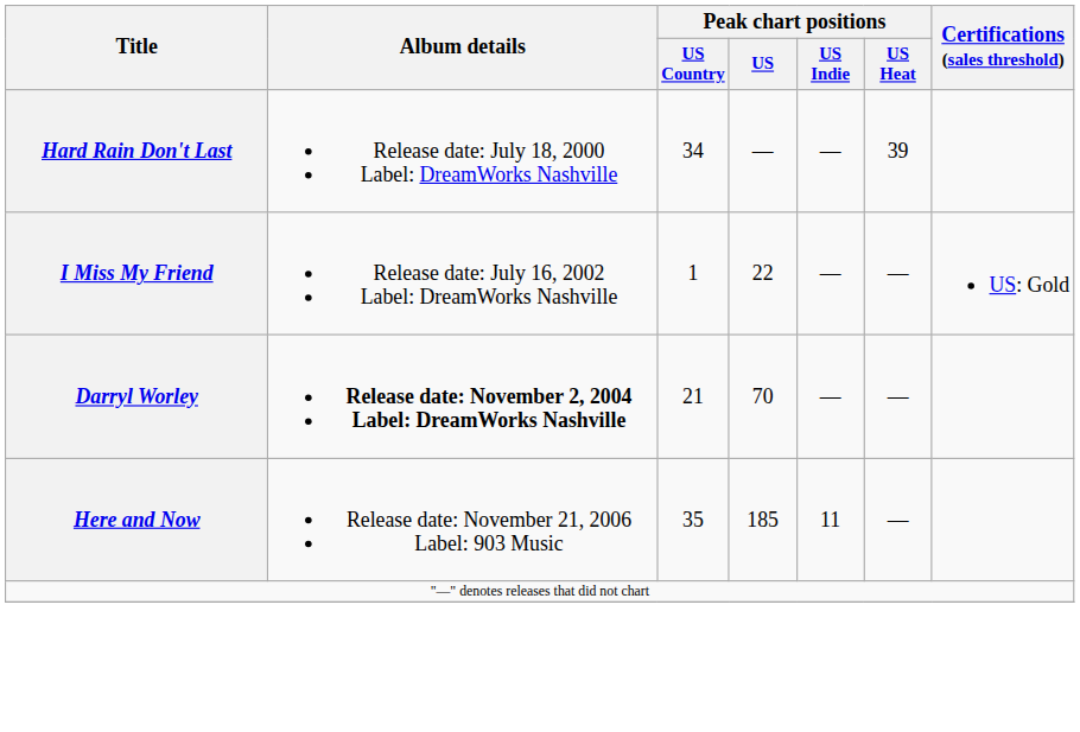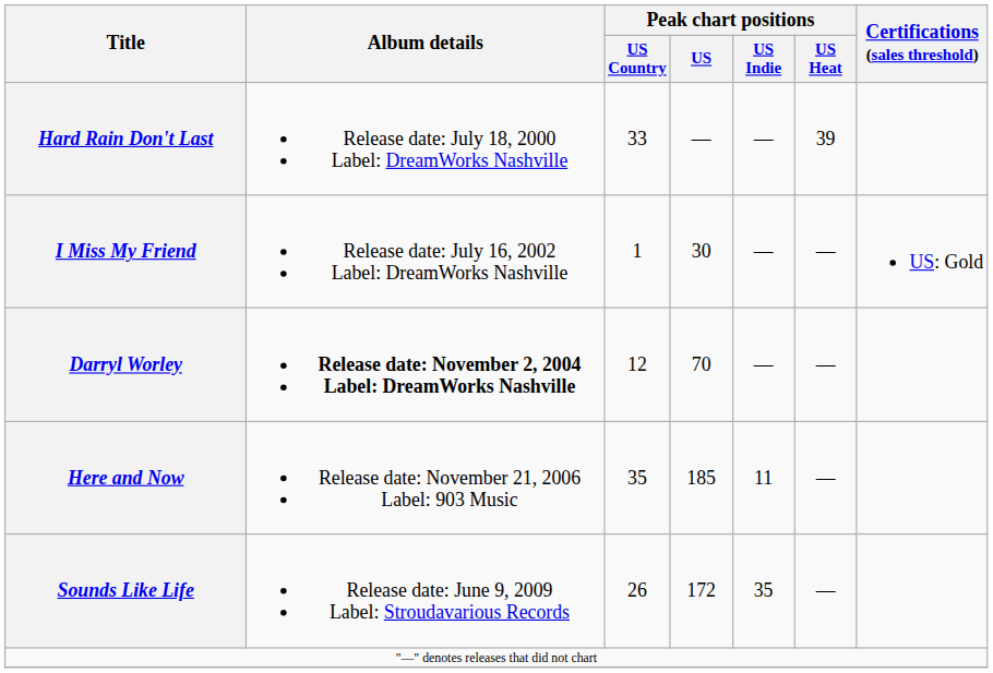Hard Rain Don't Last | Peak chart positions / US Country: 34 -> 33
I Miss My Friend | Peak chart positions / US: 22 -> 30
Darryl Worley | Peak chart positions / US Country: 21 -> 12
+ row: Sounds Like Life | Release date: June 9, 2009 Label: Stroudavarious Records | 26 | 172 | 35 | —
